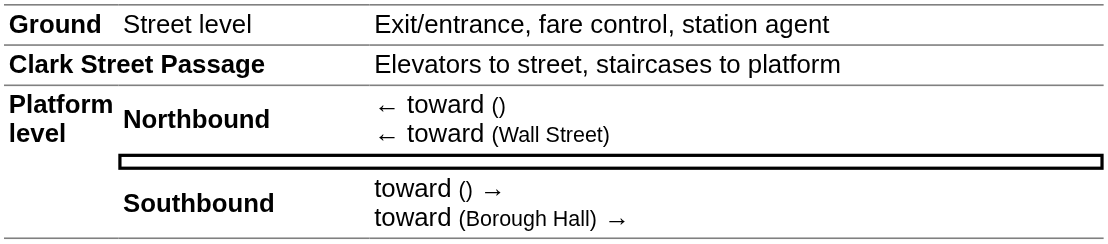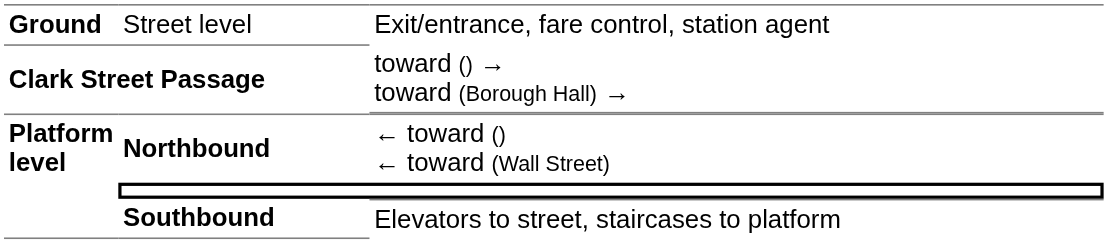Clark Street Passage | column 3: Elevators to street, staircases to platform -> toward () → toward (Borough Hall) →
Southbound | column 3: toward () → toward (Borough Hall) → -> Elevators to street, staircases to platform
